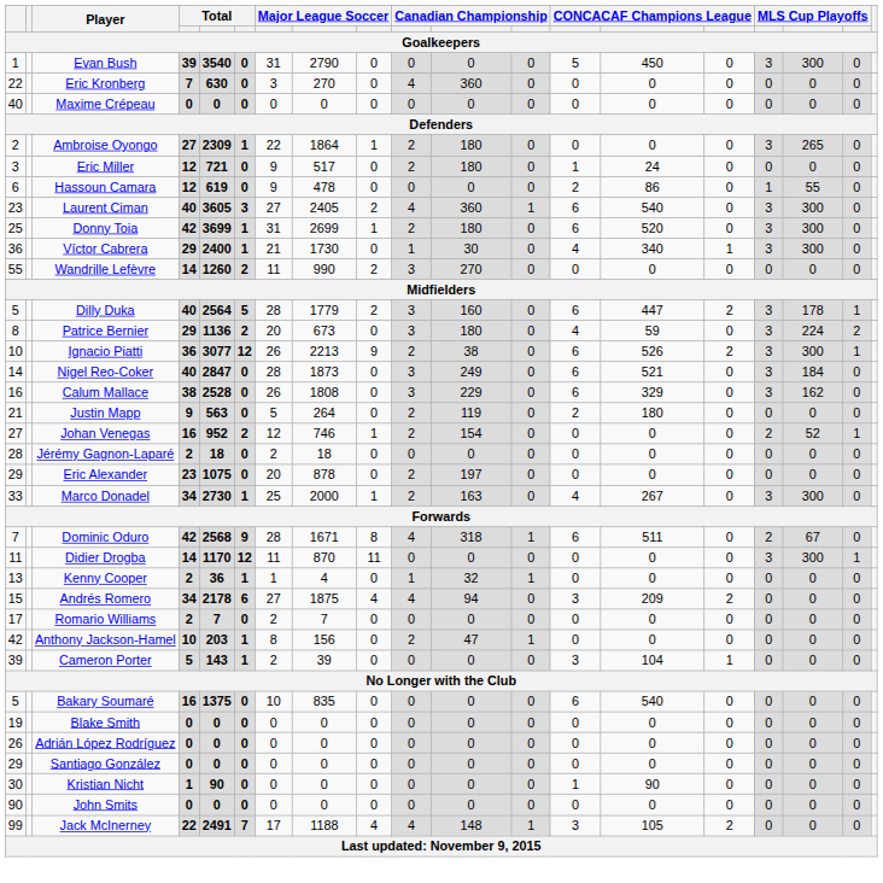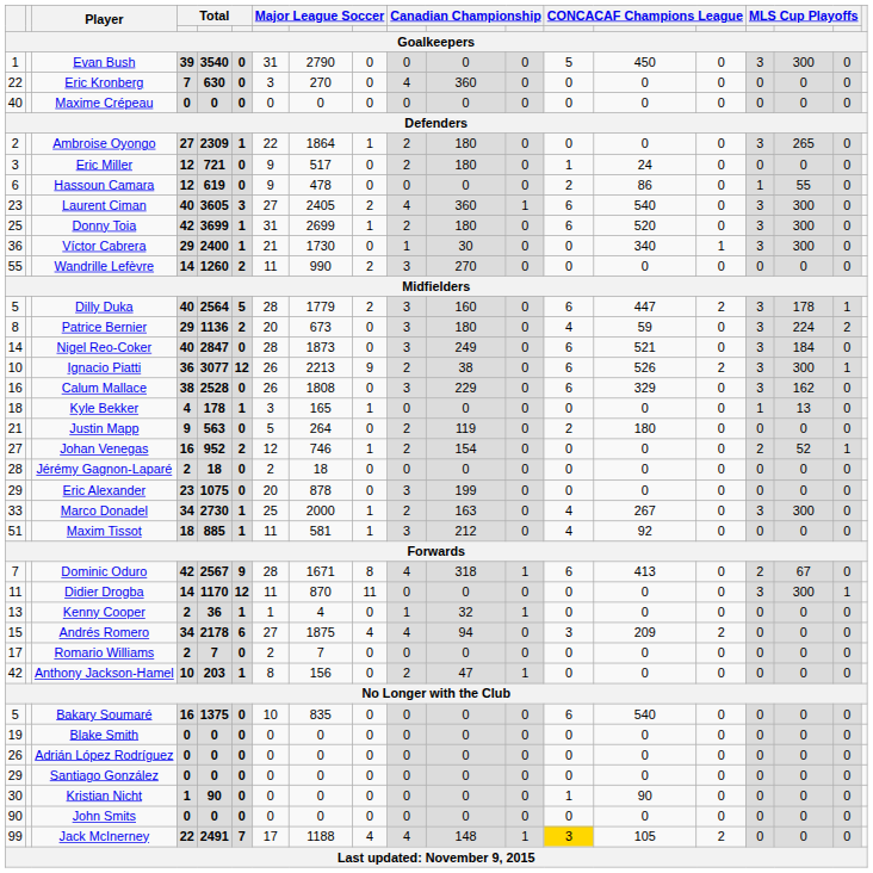Víctor Cabrera | column 13: 4 -> 0
rows swapped: Ignacio Piatti <-> Nigel Reo-Coker
+ row: 18 | Kyle Bekker | 4 | 178 | 1 | 3 | 165 | 1 | 0 | 0 | 0 | 0 | 0 | 0 | 1 | 13 | 0
Eric Alexander | column 10: 2 -> 3
Eric Alexander | column 11: 197 -> 199
+ row: 51 | Maxim Tissot | 18 | 885 | 1 | 11 | 581 | 1 | 3 | 212 | 0 | 4 | 92 | 0 | 0 | 0 | 0
Dominic Oduro | column 5: 2568 -> 2567
Dominic Oduro | column 14: 511 -> 413
- row: 39 | Cameron Porter | 5 | 143 | 1 | 2 | 39 | 0 | 0 | 0 | 0 | 3 | 104 | 1 | 0 | 0 | 0
Jack McInerney | column 13: no background -> gold background
